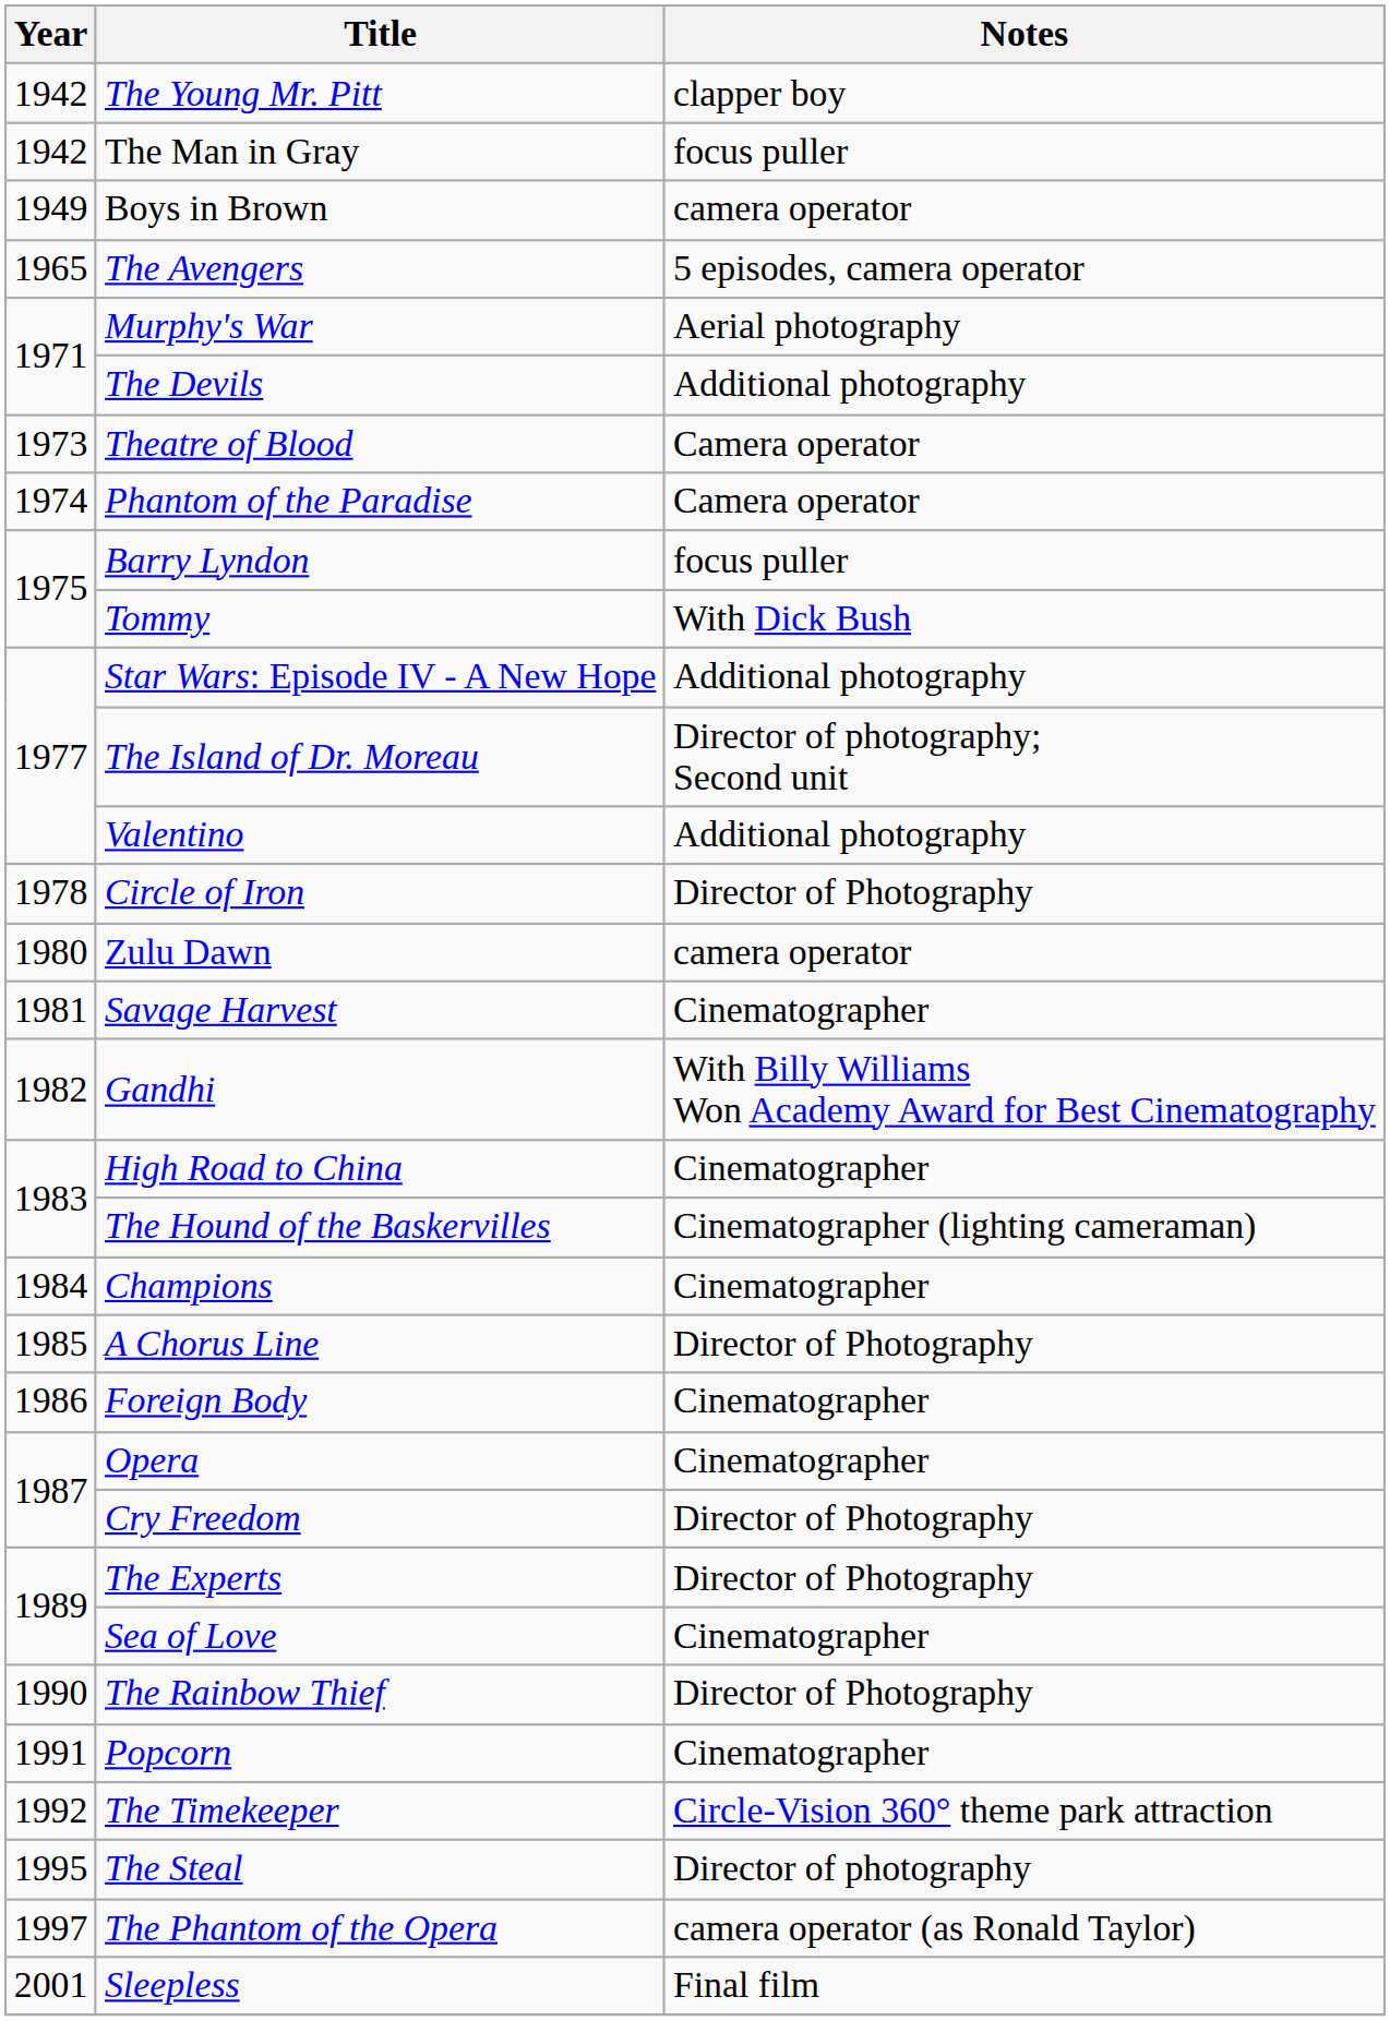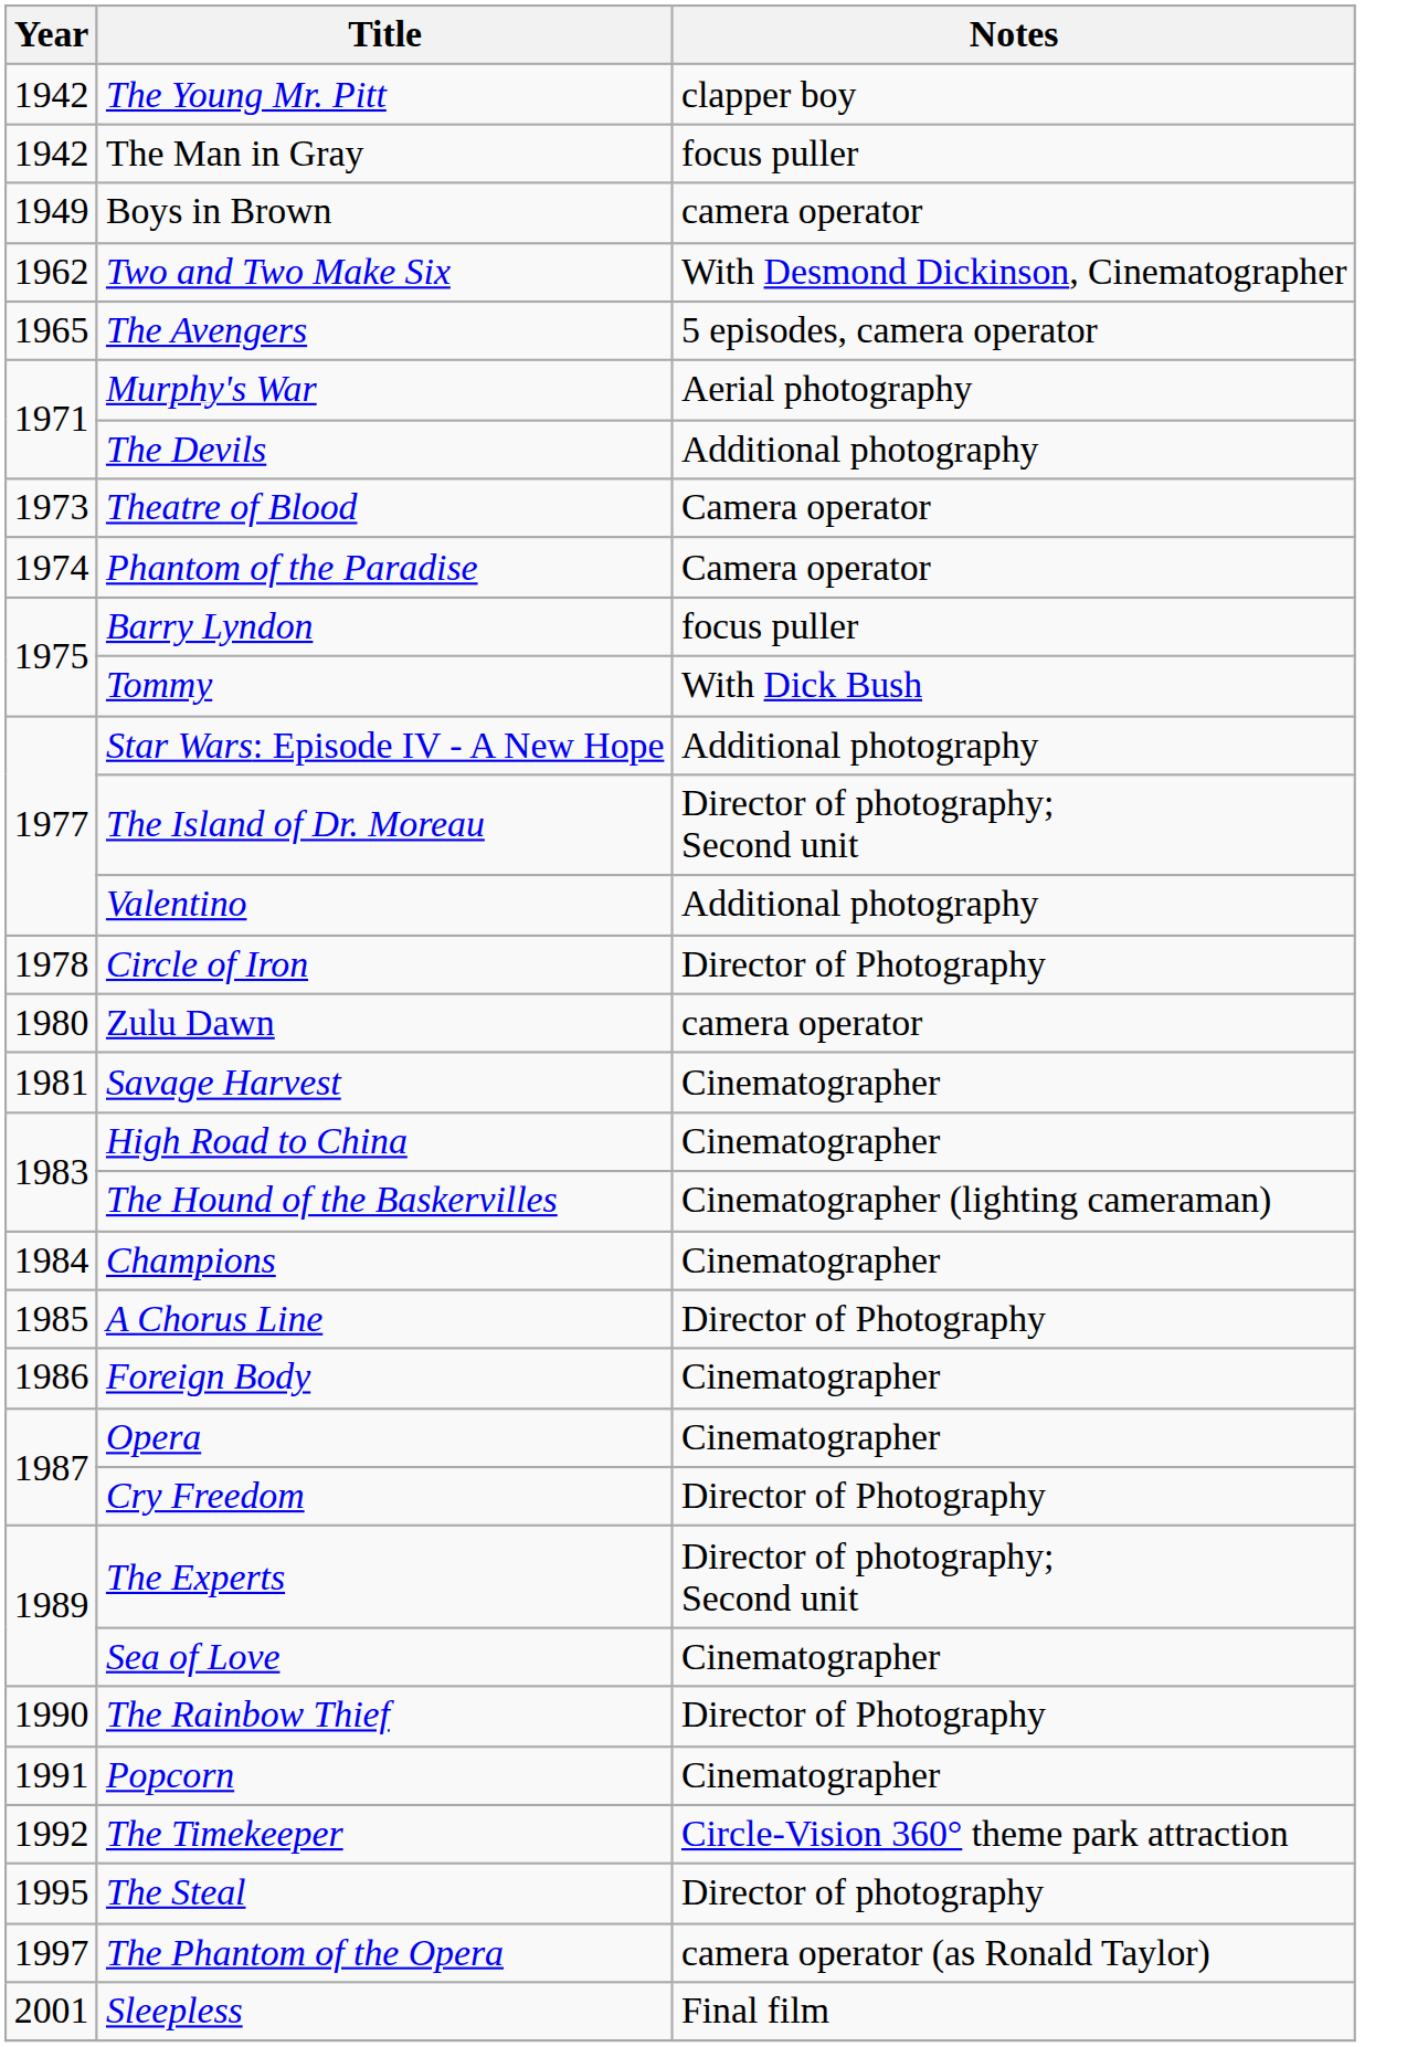+ row: 1962 | Two and Two Make Six | With Desmond Dickinson, Cinematographer
- row: 1982 | Gandhi | With Billy Williams Won Academy Award for Best Cinematography
The Experts | Notes: Director of Photography -> Director of photography; Second unit
